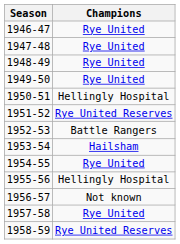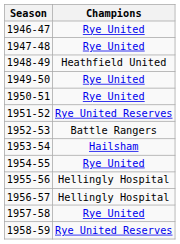1948-49 | Champions: Rye United -> Heathfield United
1950-51 | Champions: Hellingly Hospital -> Rye United
1956-57 | Champions: Not known -> Hellingly Hospital
